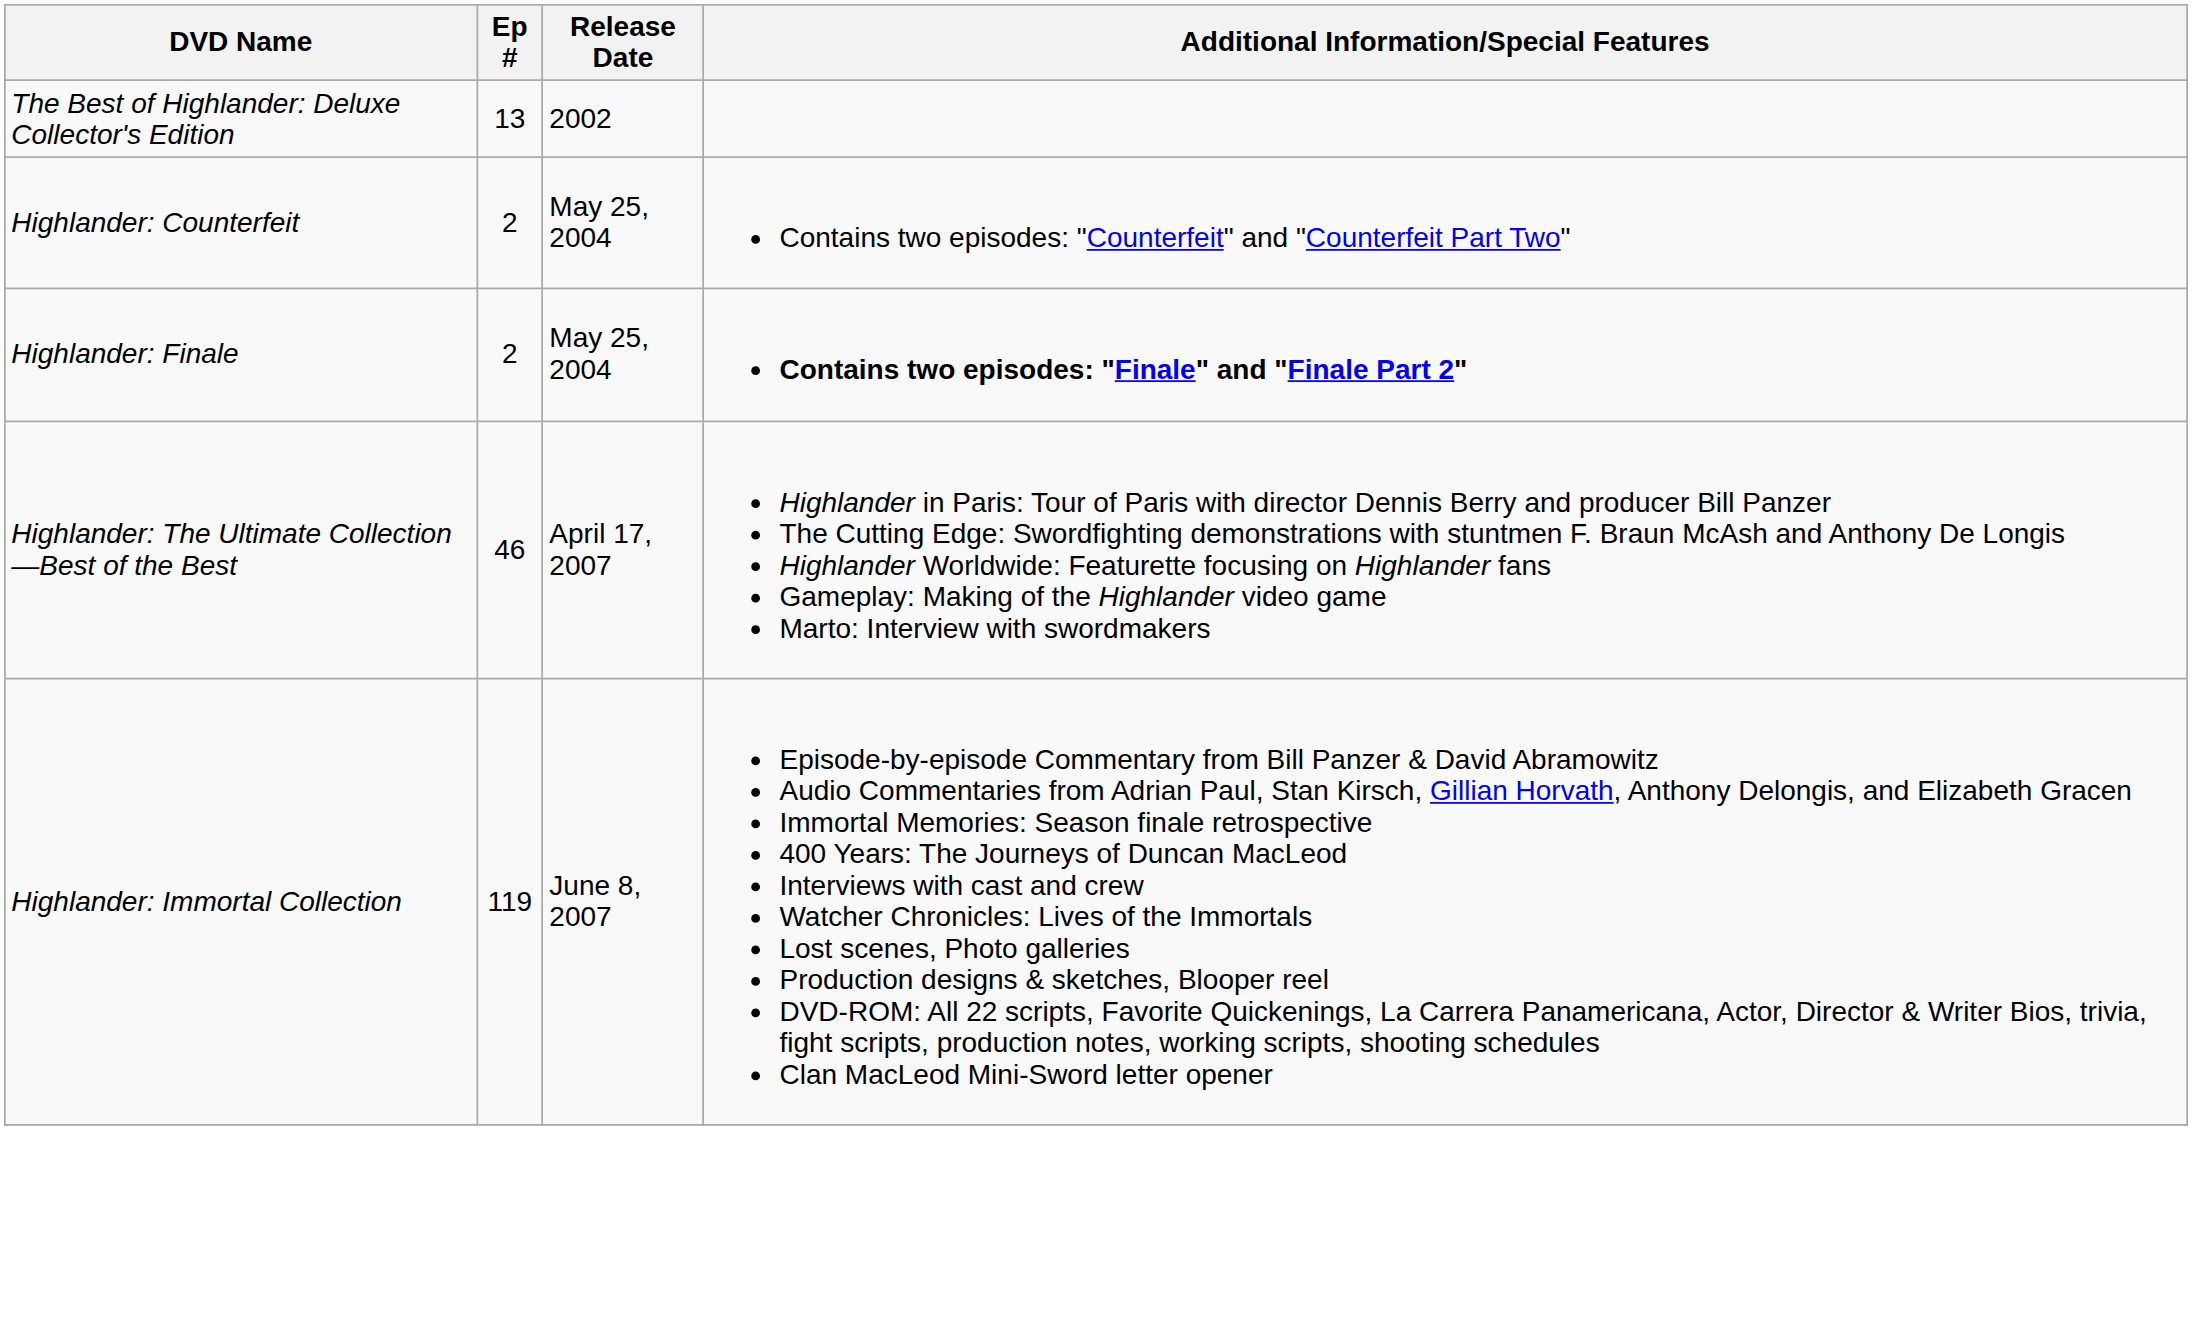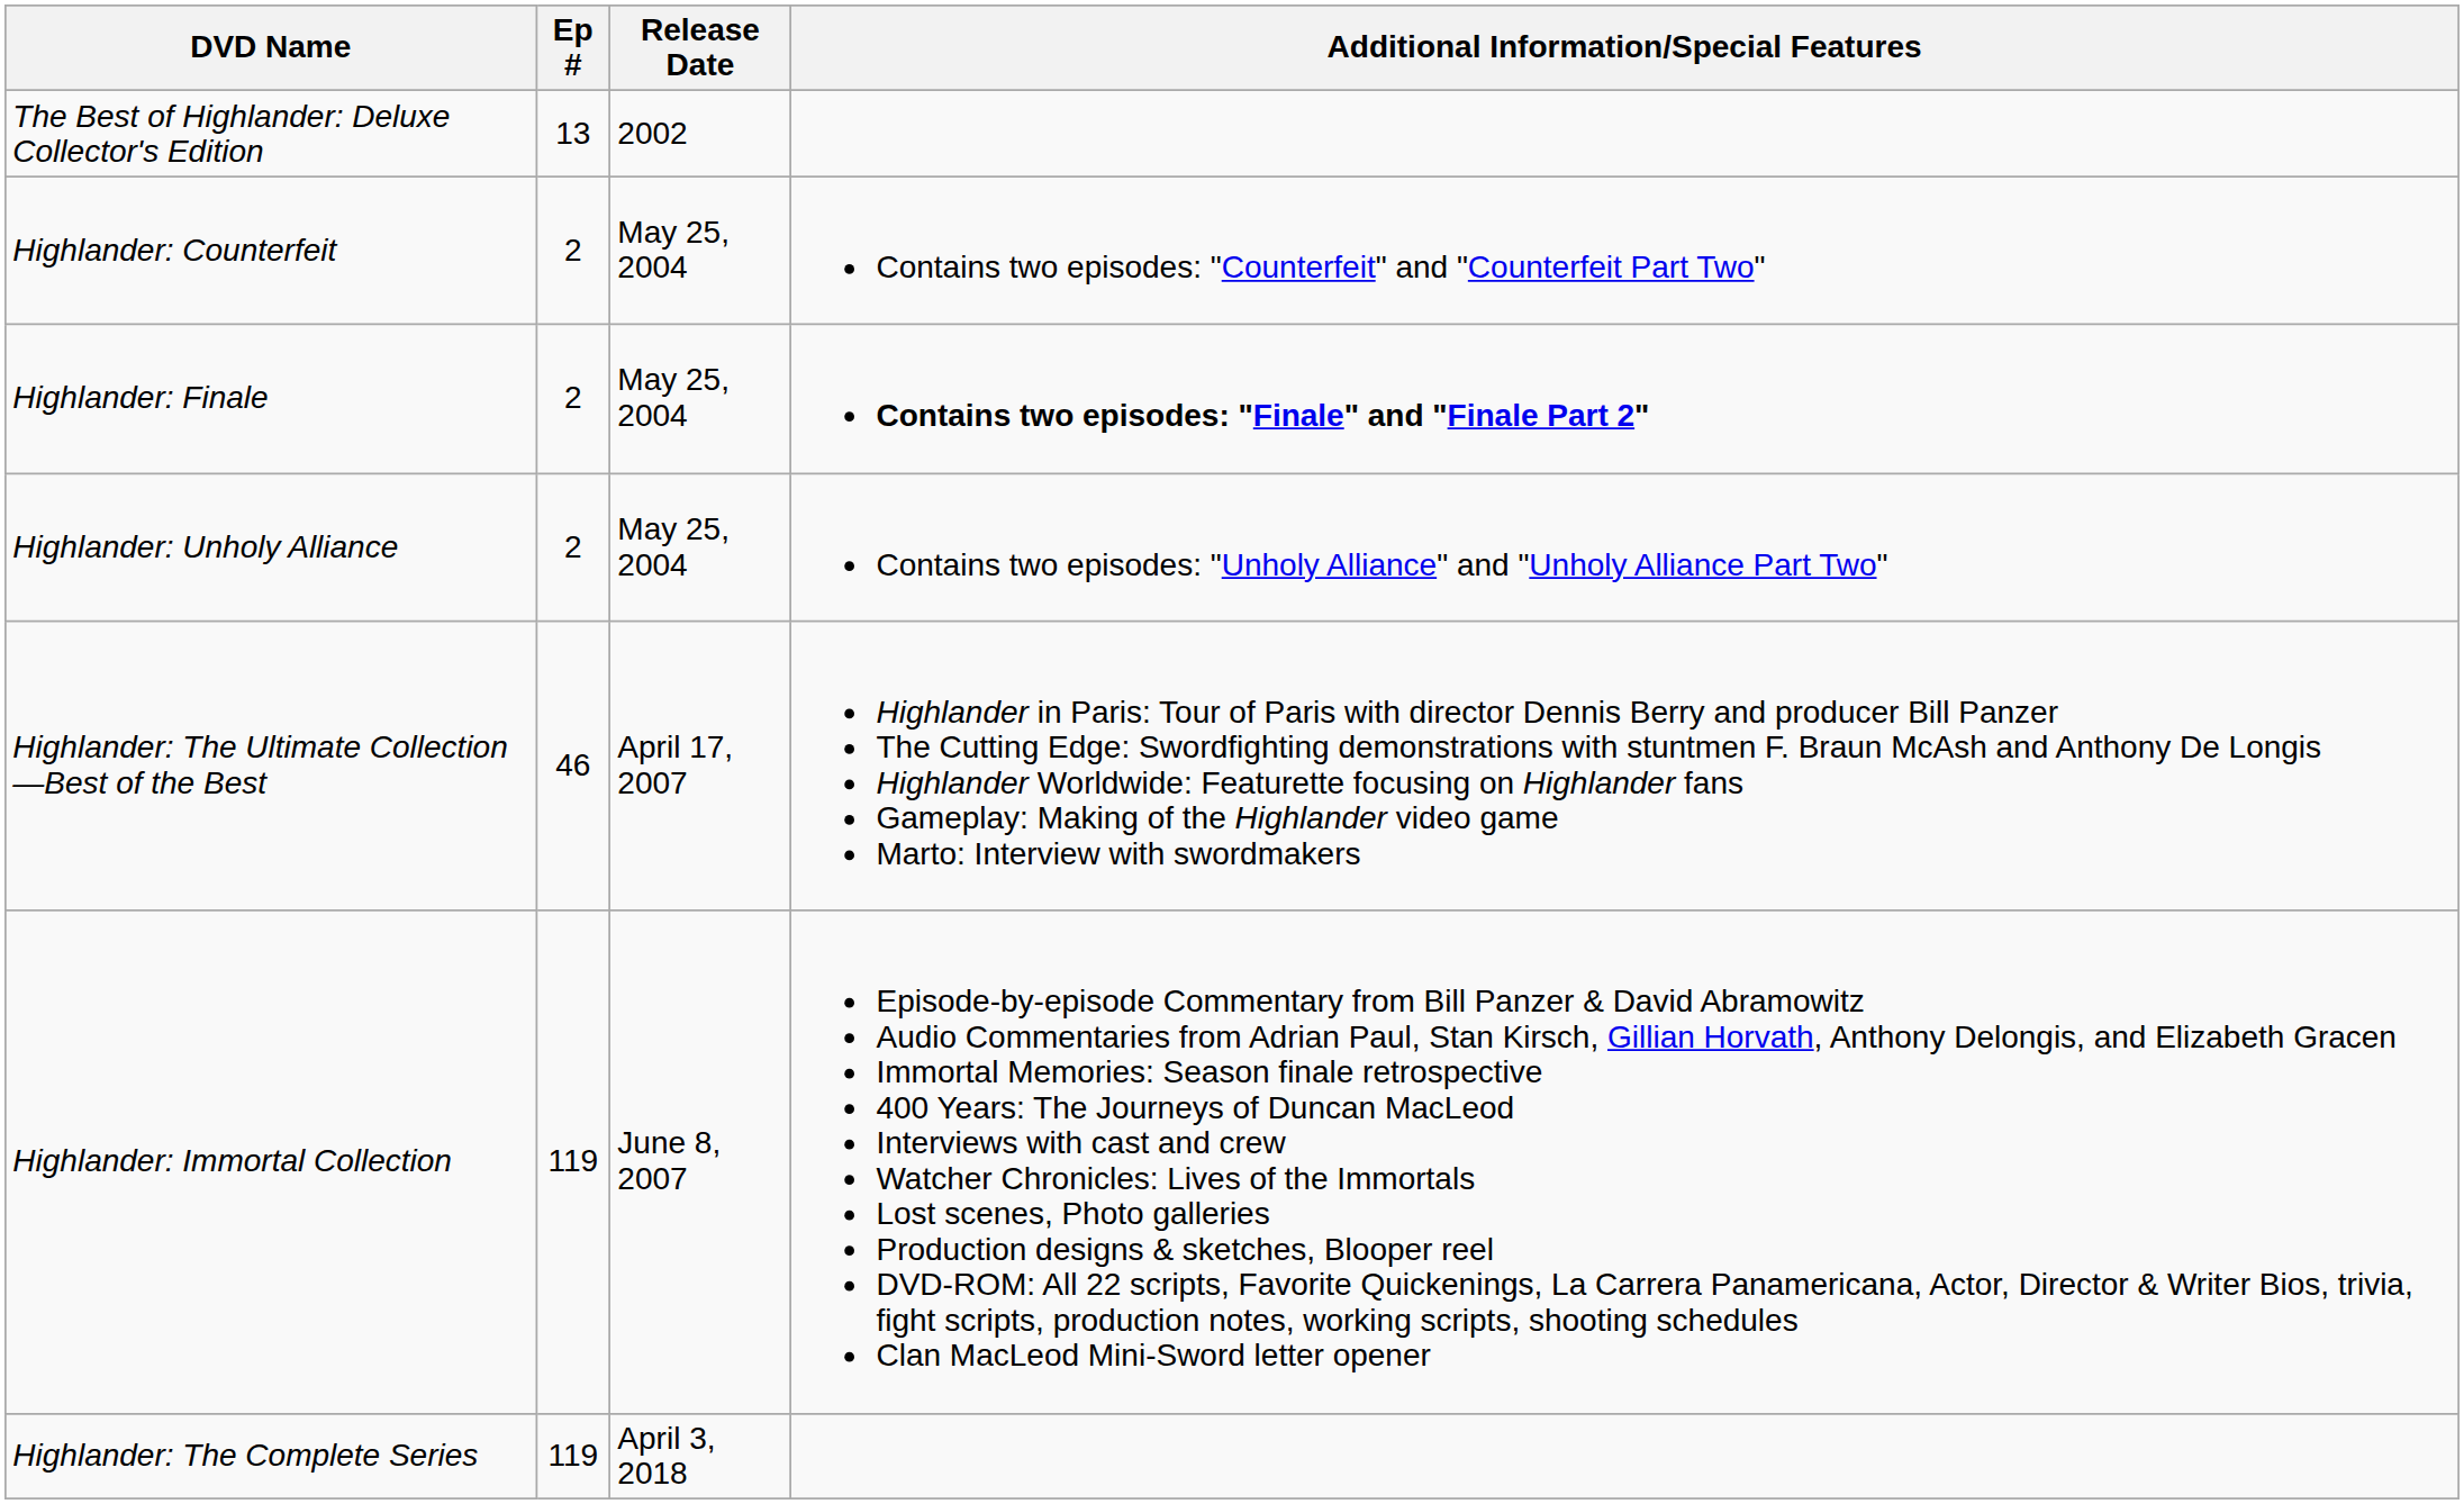+ row: Highlander: Unholy Alliance | 2 | May 25, 2004 | Contains two episodes: "Unholy Alliance" and "Unholy Alliance Part Two"
+ row: Highlander: The Complete Series | 119 | April 3, 2018
